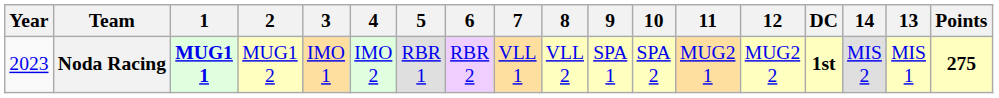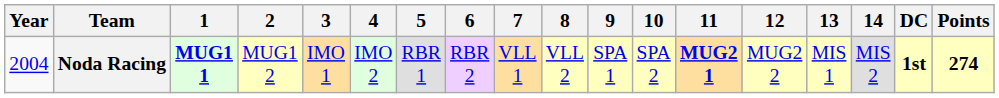columns swapped: 13 <-> DC
Noda Racing | Year: 2023 -> 2004
Noda Racing | 11: normal -> bold
Noda Racing | Points: 275 -> 274
